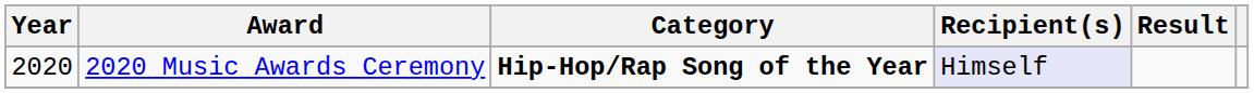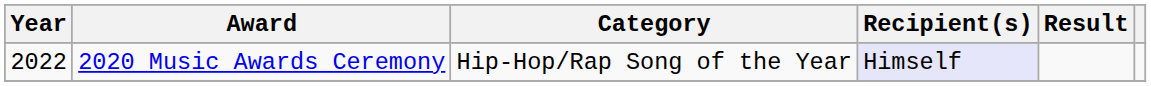2020 Music Awards Ceremony | Year: 2020 -> 2022
2020 Music Awards Ceremony | Category: bold -> normal
